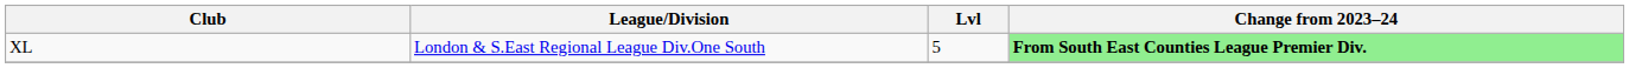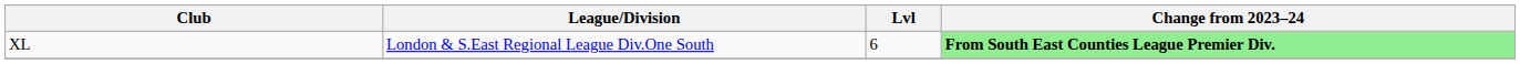XL | Lvl: 5 -> 6
